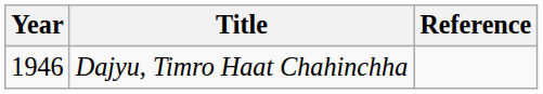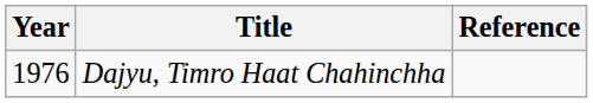Dajyu, Timro Haat Chahinchha | Year: 1946 -> 1976
